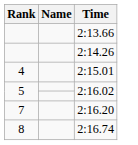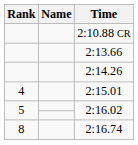+ row: 2:10.88 CR
- row: 7 | 2:16.20
